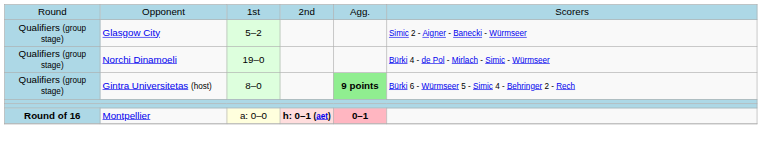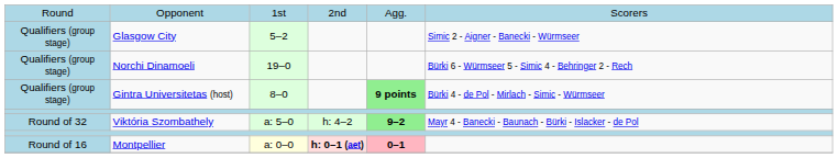Norchi Dinamoeli | column 6: Bürki 4 - de Pol - Mirlach - Simic - Würmseer -> Bürki 6 - Würmseer 5 - Simic 4 - Behringer 2 - Rech
Gintra Universitetas (host) | column 6: Bürki 6 - Würmseer 5 - Simic 4 - Behringer 2 - Rech -> Bürki 4 - de Pol - Mirlach - Simic - Würmseer
+ row: Round of 32 | Viktória Szombathely | a: 5–0 | h: 4–2 | 9–2 | Mayr 4 - Banecki - Baunach - Bürki - Islacker - de Pol
Montpellier | column 1: bold -> normal
